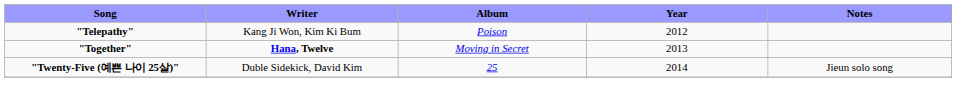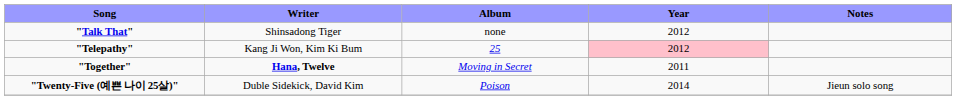+ row: "Talk That" | Shinsadong Tiger | none | 2012
"Telepathy" | Album: Poison -> 25
"Telepathy" | Year: no background -> pink background
"Together" | Year: 2013 -> 2011
"Twenty-Five (예쁜 나이 25살)" | Album: 25 -> Poison
